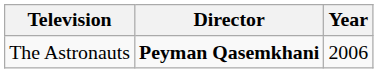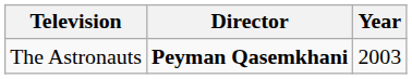The Astronauts | Year: 2006 -> 2003
